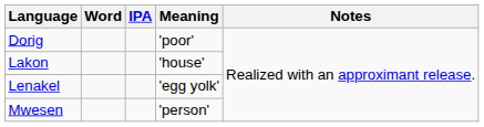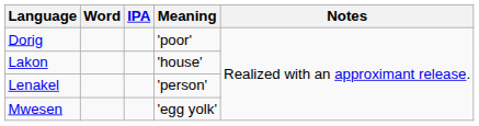Lenakel | Meaning: 'egg yolk' -> 'person'
Mwesen | Meaning: 'person' -> 'egg yolk'
